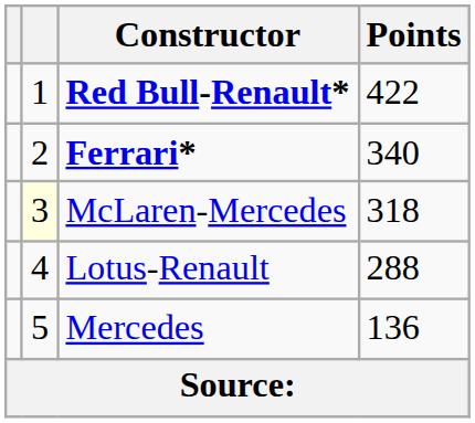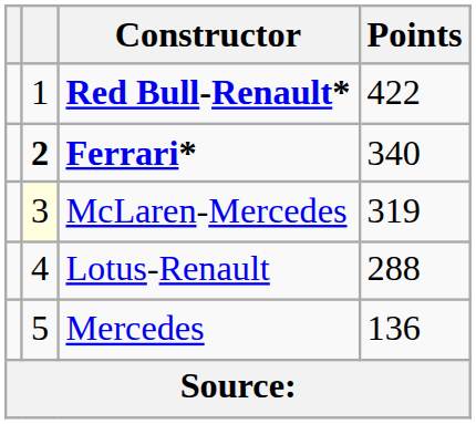Ferrari* | column 2: normal -> bold
McLaren-Mercedes | Points: 318 -> 319
